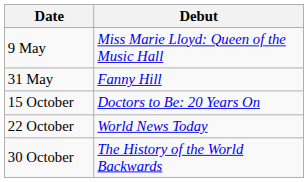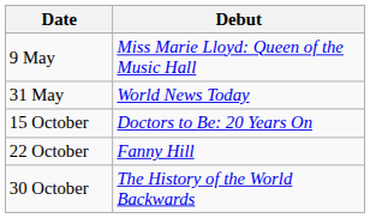31 May | Debut: Fanny Hill -> World News Today
22 October | Debut: World News Today -> Fanny Hill
